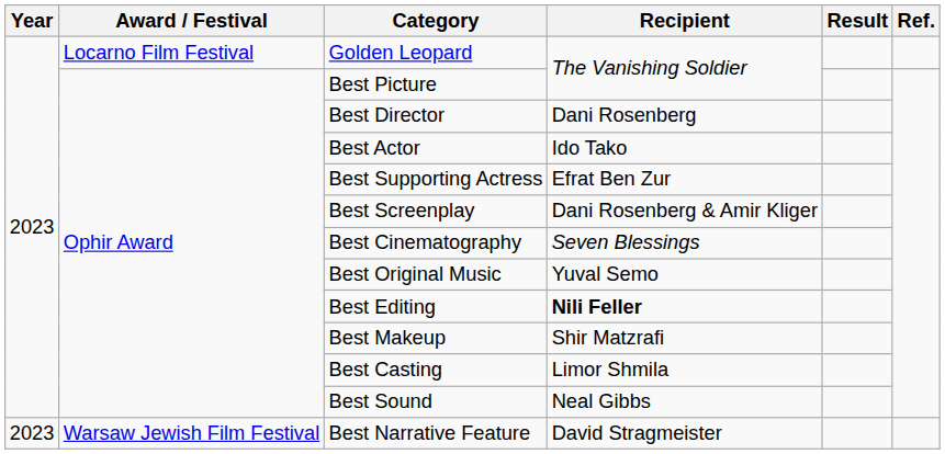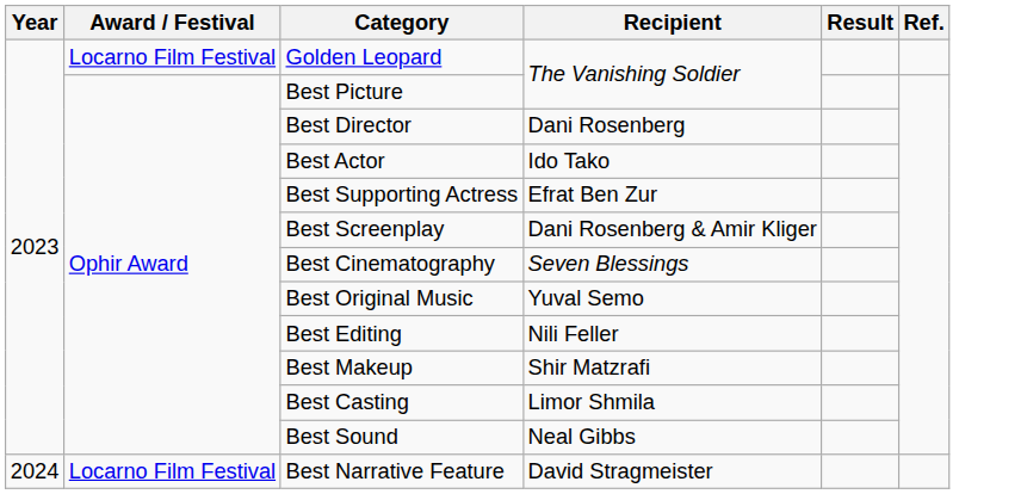Best Editing | Recipient: bold -> normal
Best Narrative Feature | Year: 2023 -> 2024
Best Narrative Feature | Award / Festival: Warsaw Jewish Film Festival -> Locarno Film Festival
